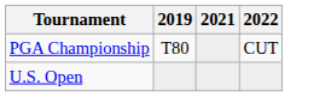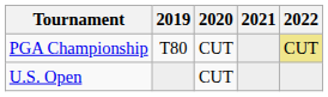+ column: 2020 | CUT | CUT
PGA Championship | 2022: no background -> khaki background
